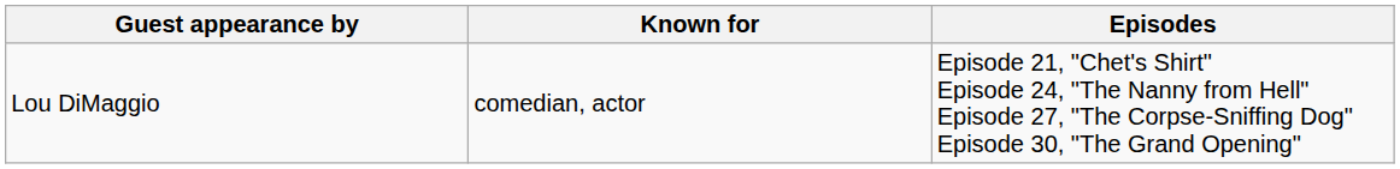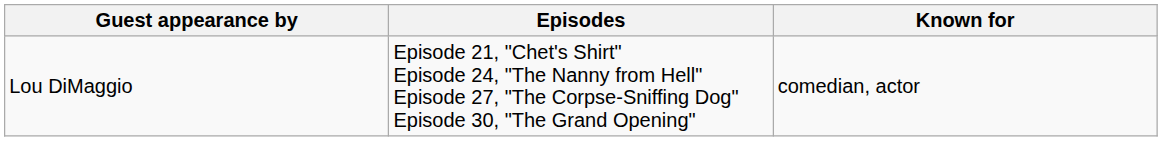columns swapped: Known for <-> Episodes
